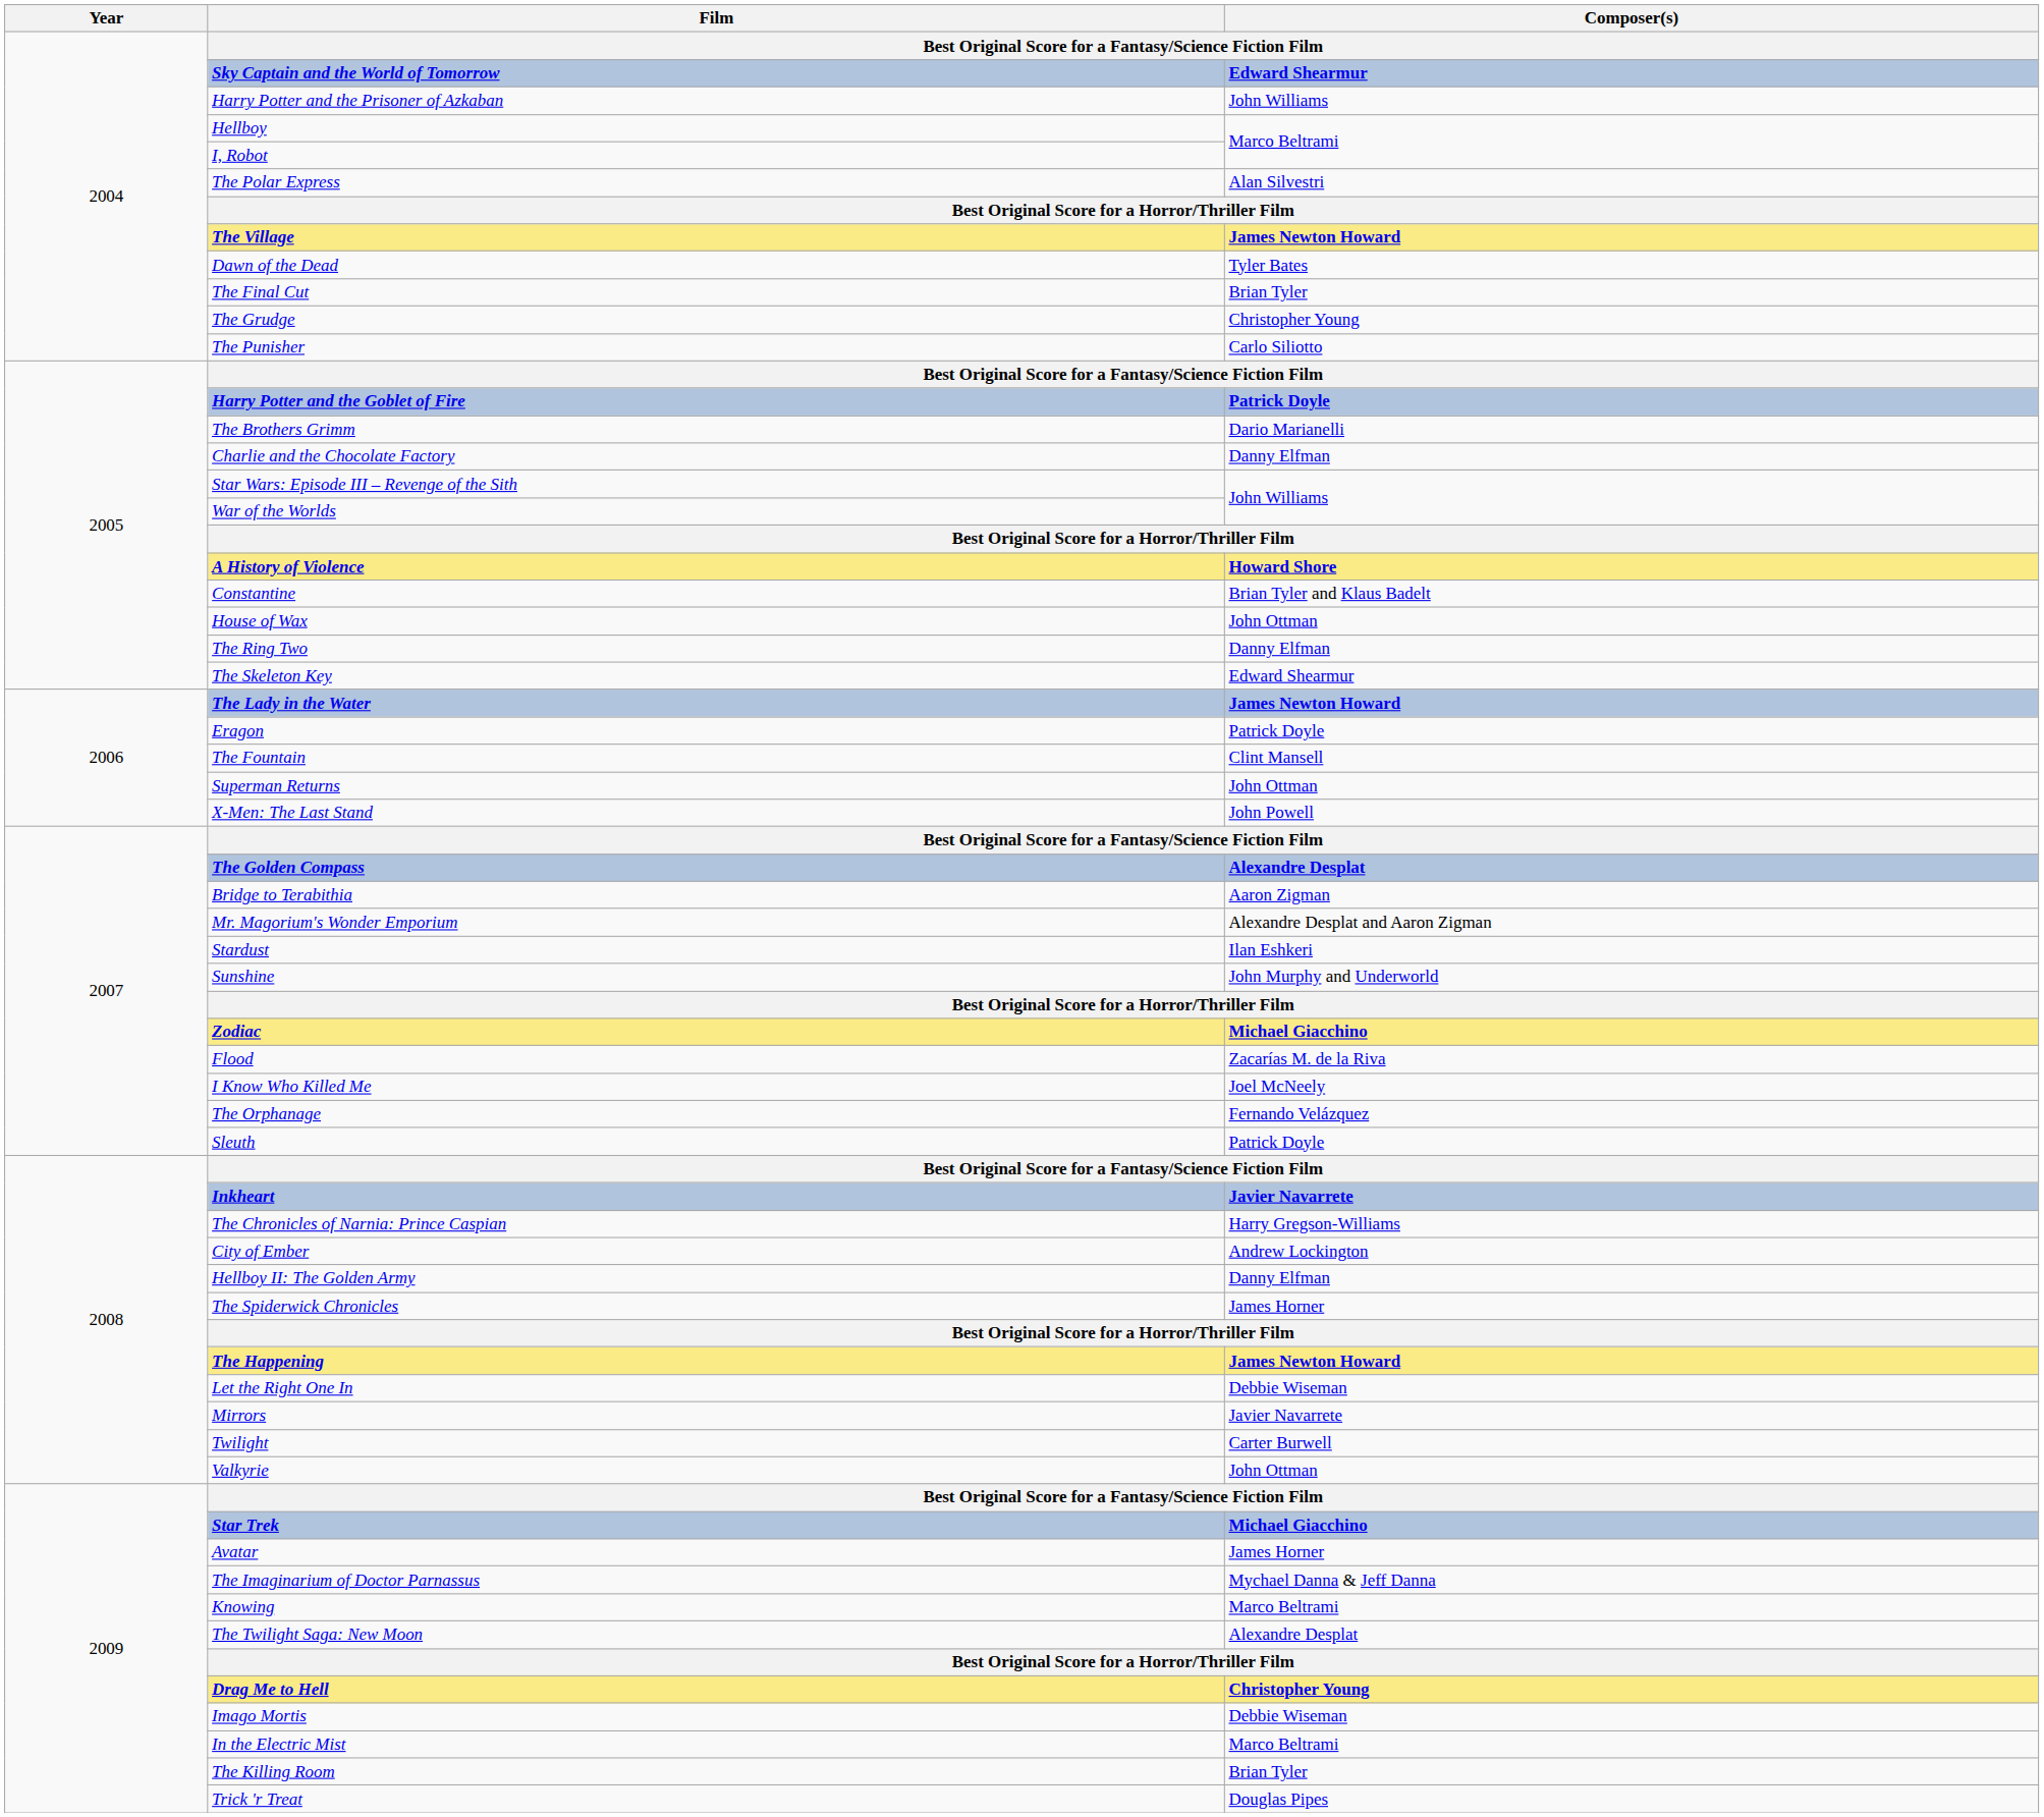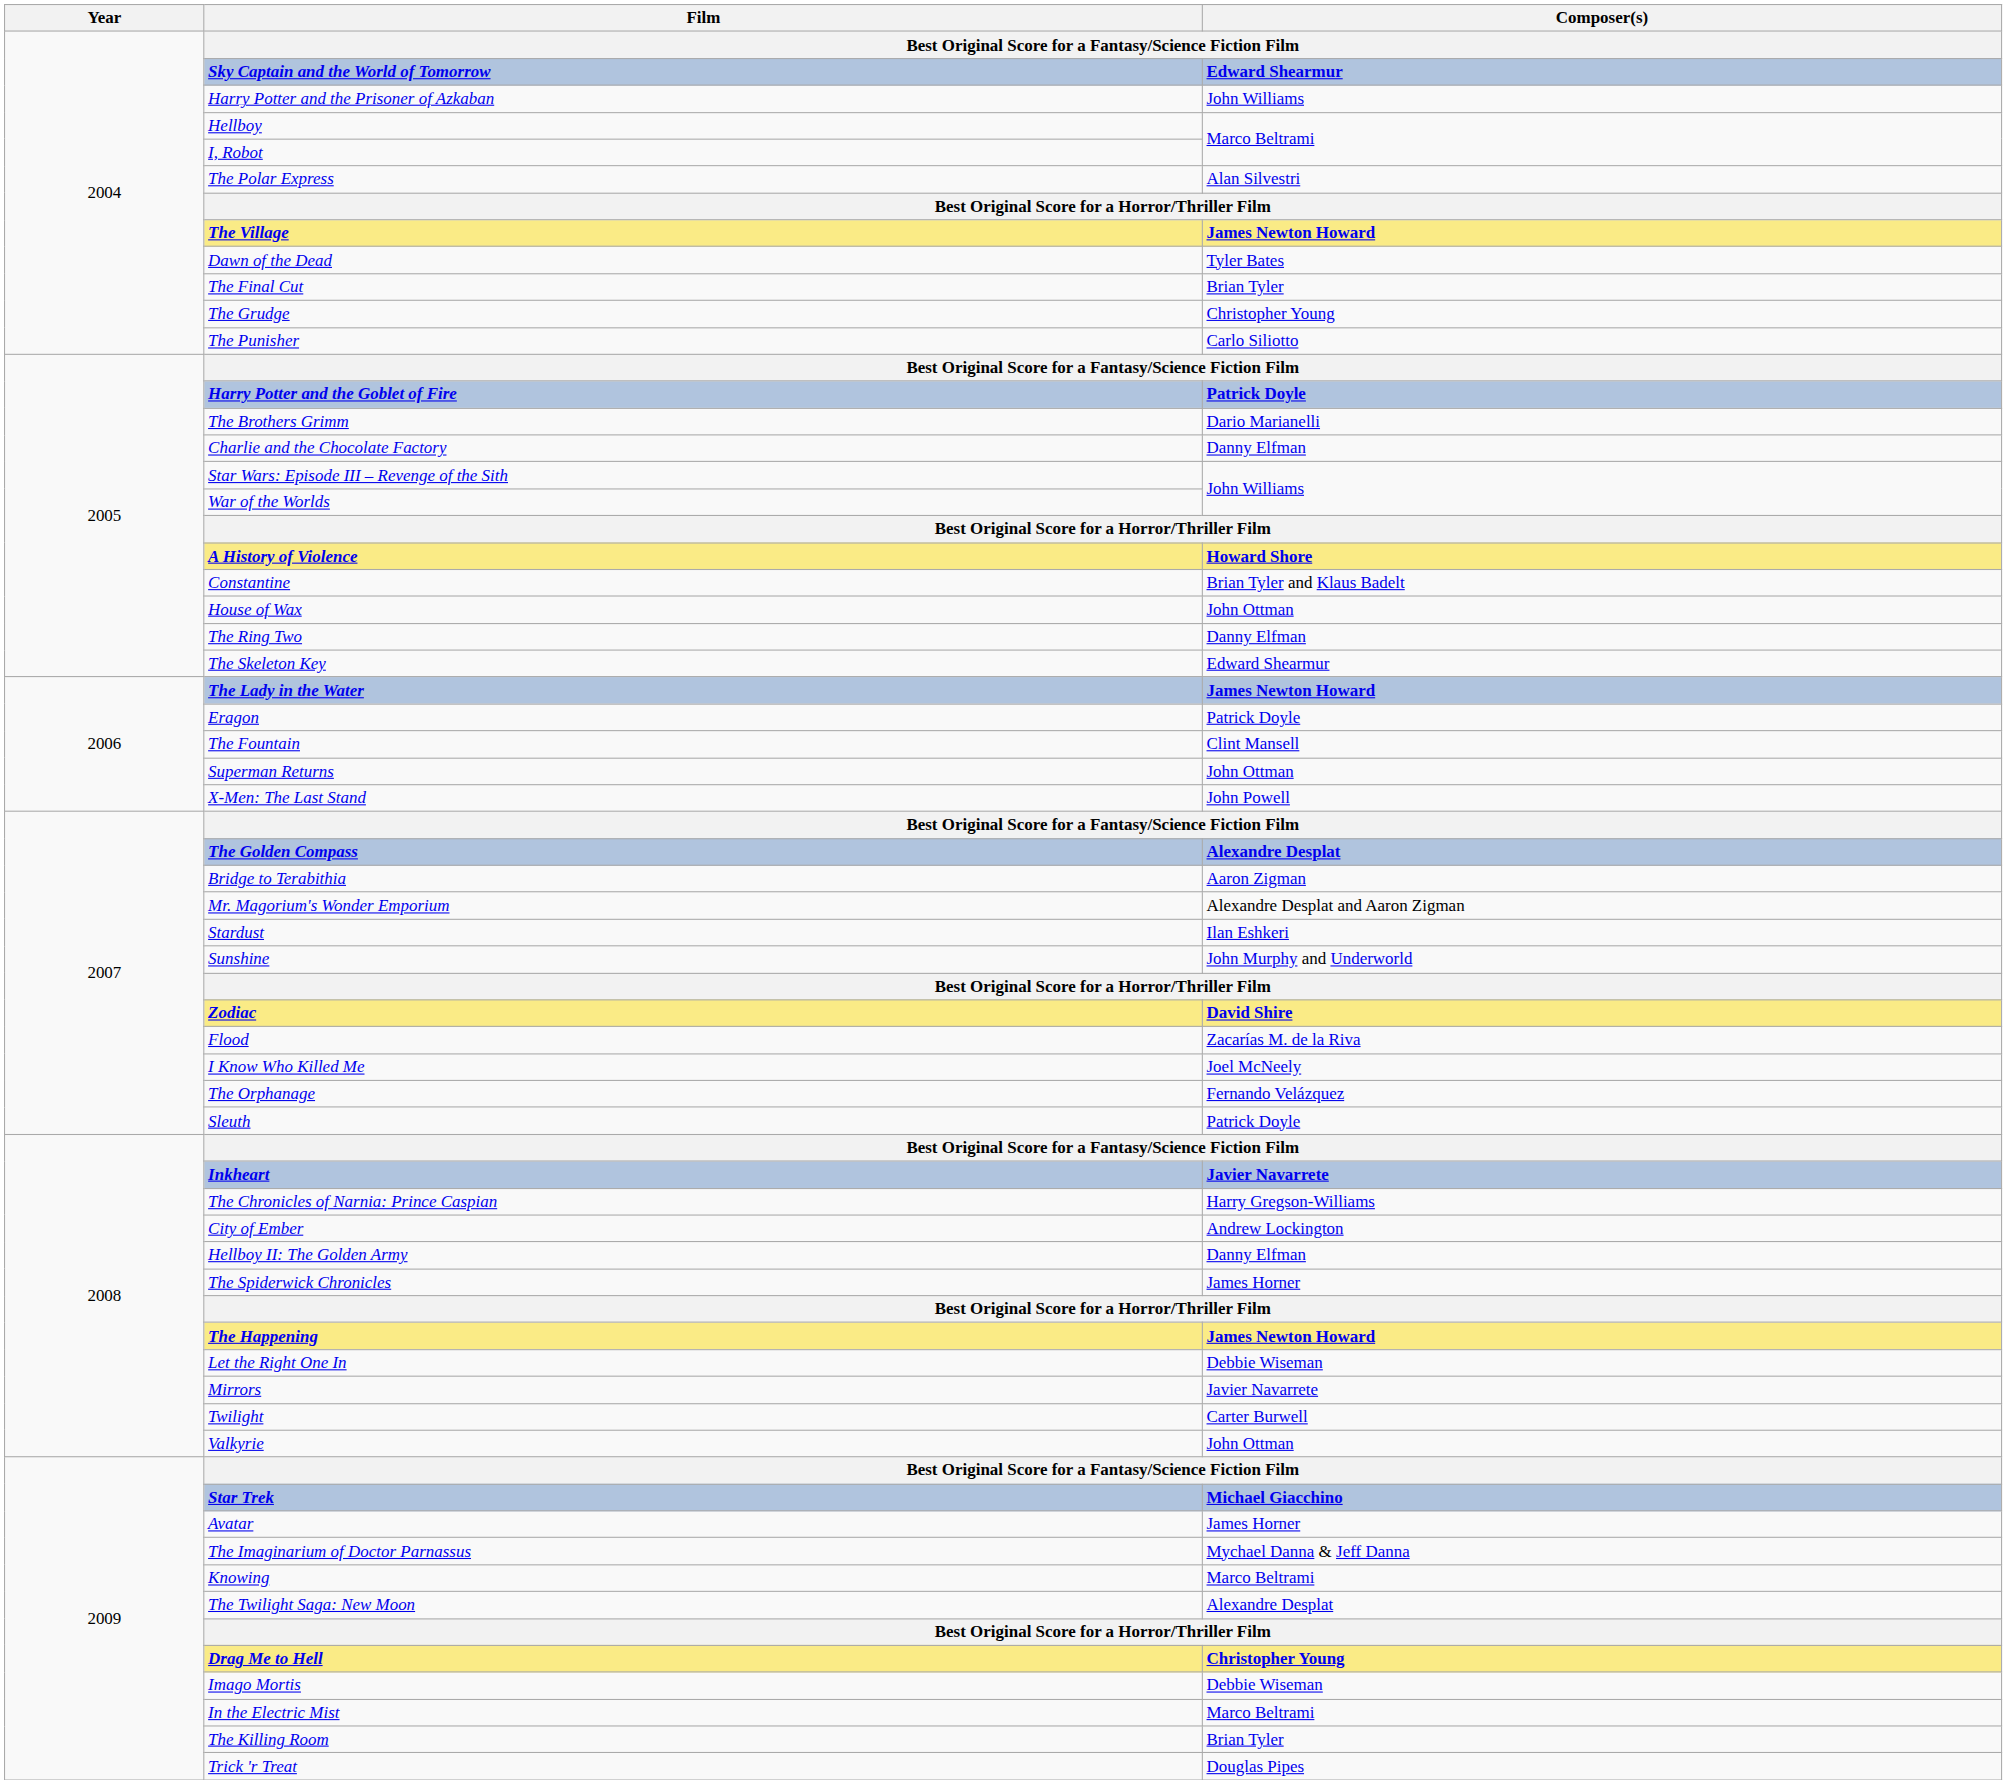Zodiac | Composer(s): Michael Giacchino -> David Shire
